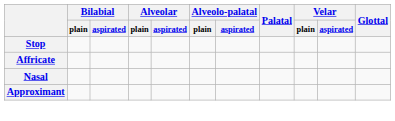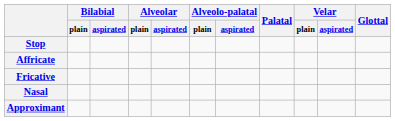+ row: Fricative
